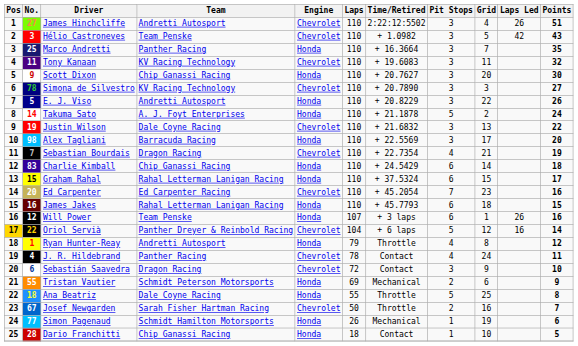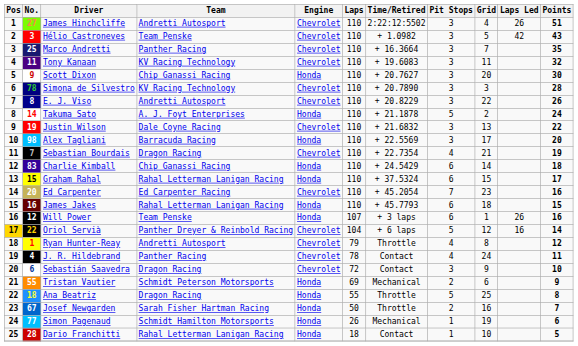Marco Andretti | Engine: Honda -> Chevrolet
Simona de Silvestro | Points: 27 -> 28
E. J. Viso | No.: 5 -> 8
E. J. Viso | Engine: Honda -> Chevrolet
Ryan Hunter-Reay | Engine: Honda -> Chevrolet
Ana Beatriz | Team: Dale Coyne Racing -> Dragon Racing
Josef Newgarden | Engine: Chevrolet -> Honda
Dario Franchitti | Team: Chip Ganassi Racing -> Rahal Letterman Lanigan Racing
